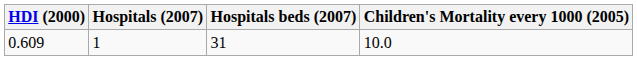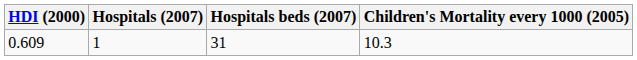0.609 | Children's Mortality every 1000 (2005): 10.0 -> 10.3
